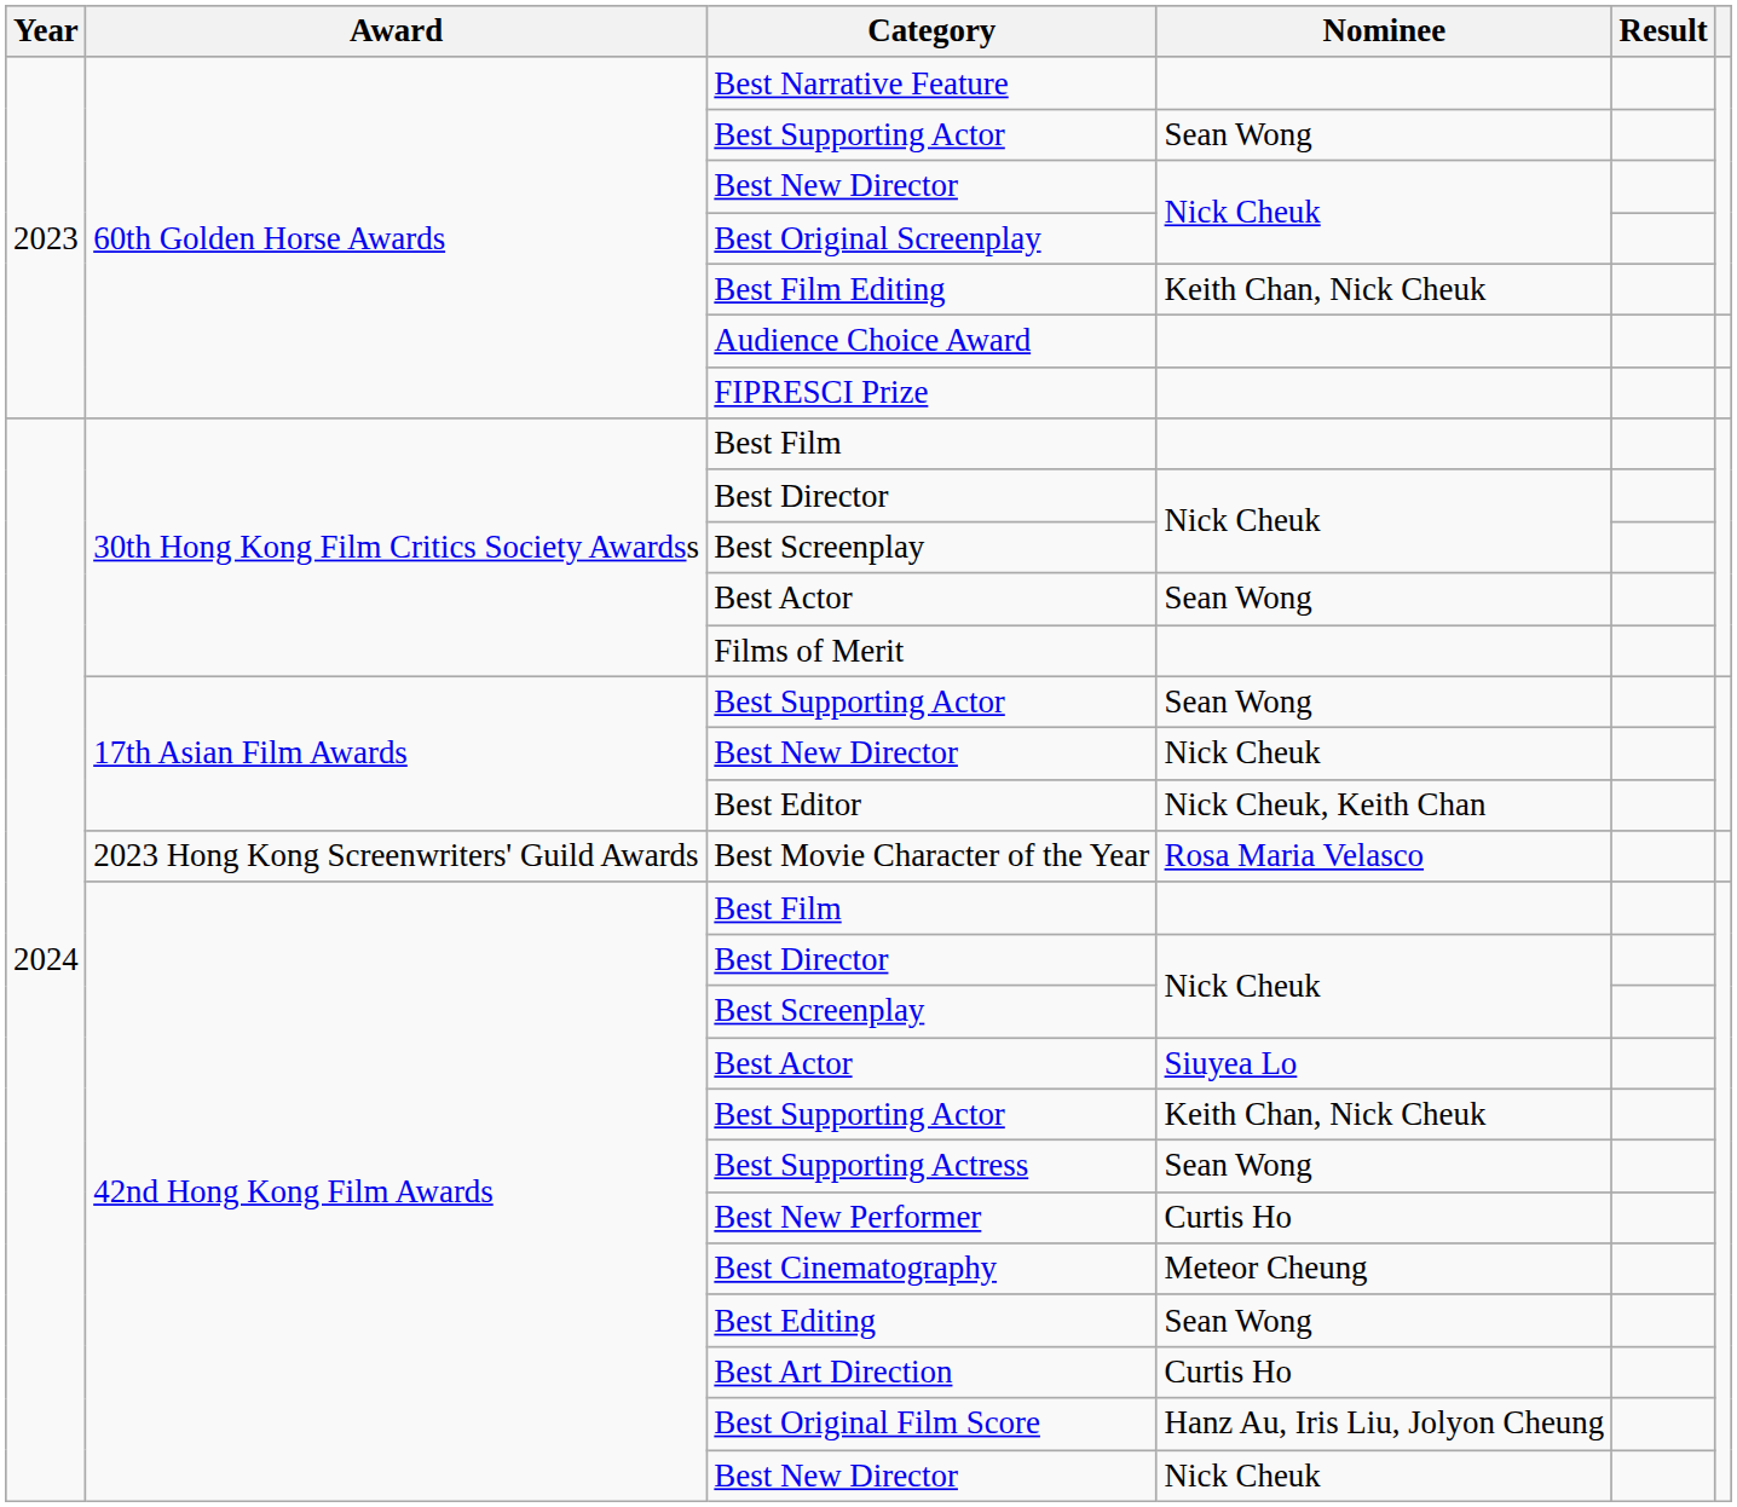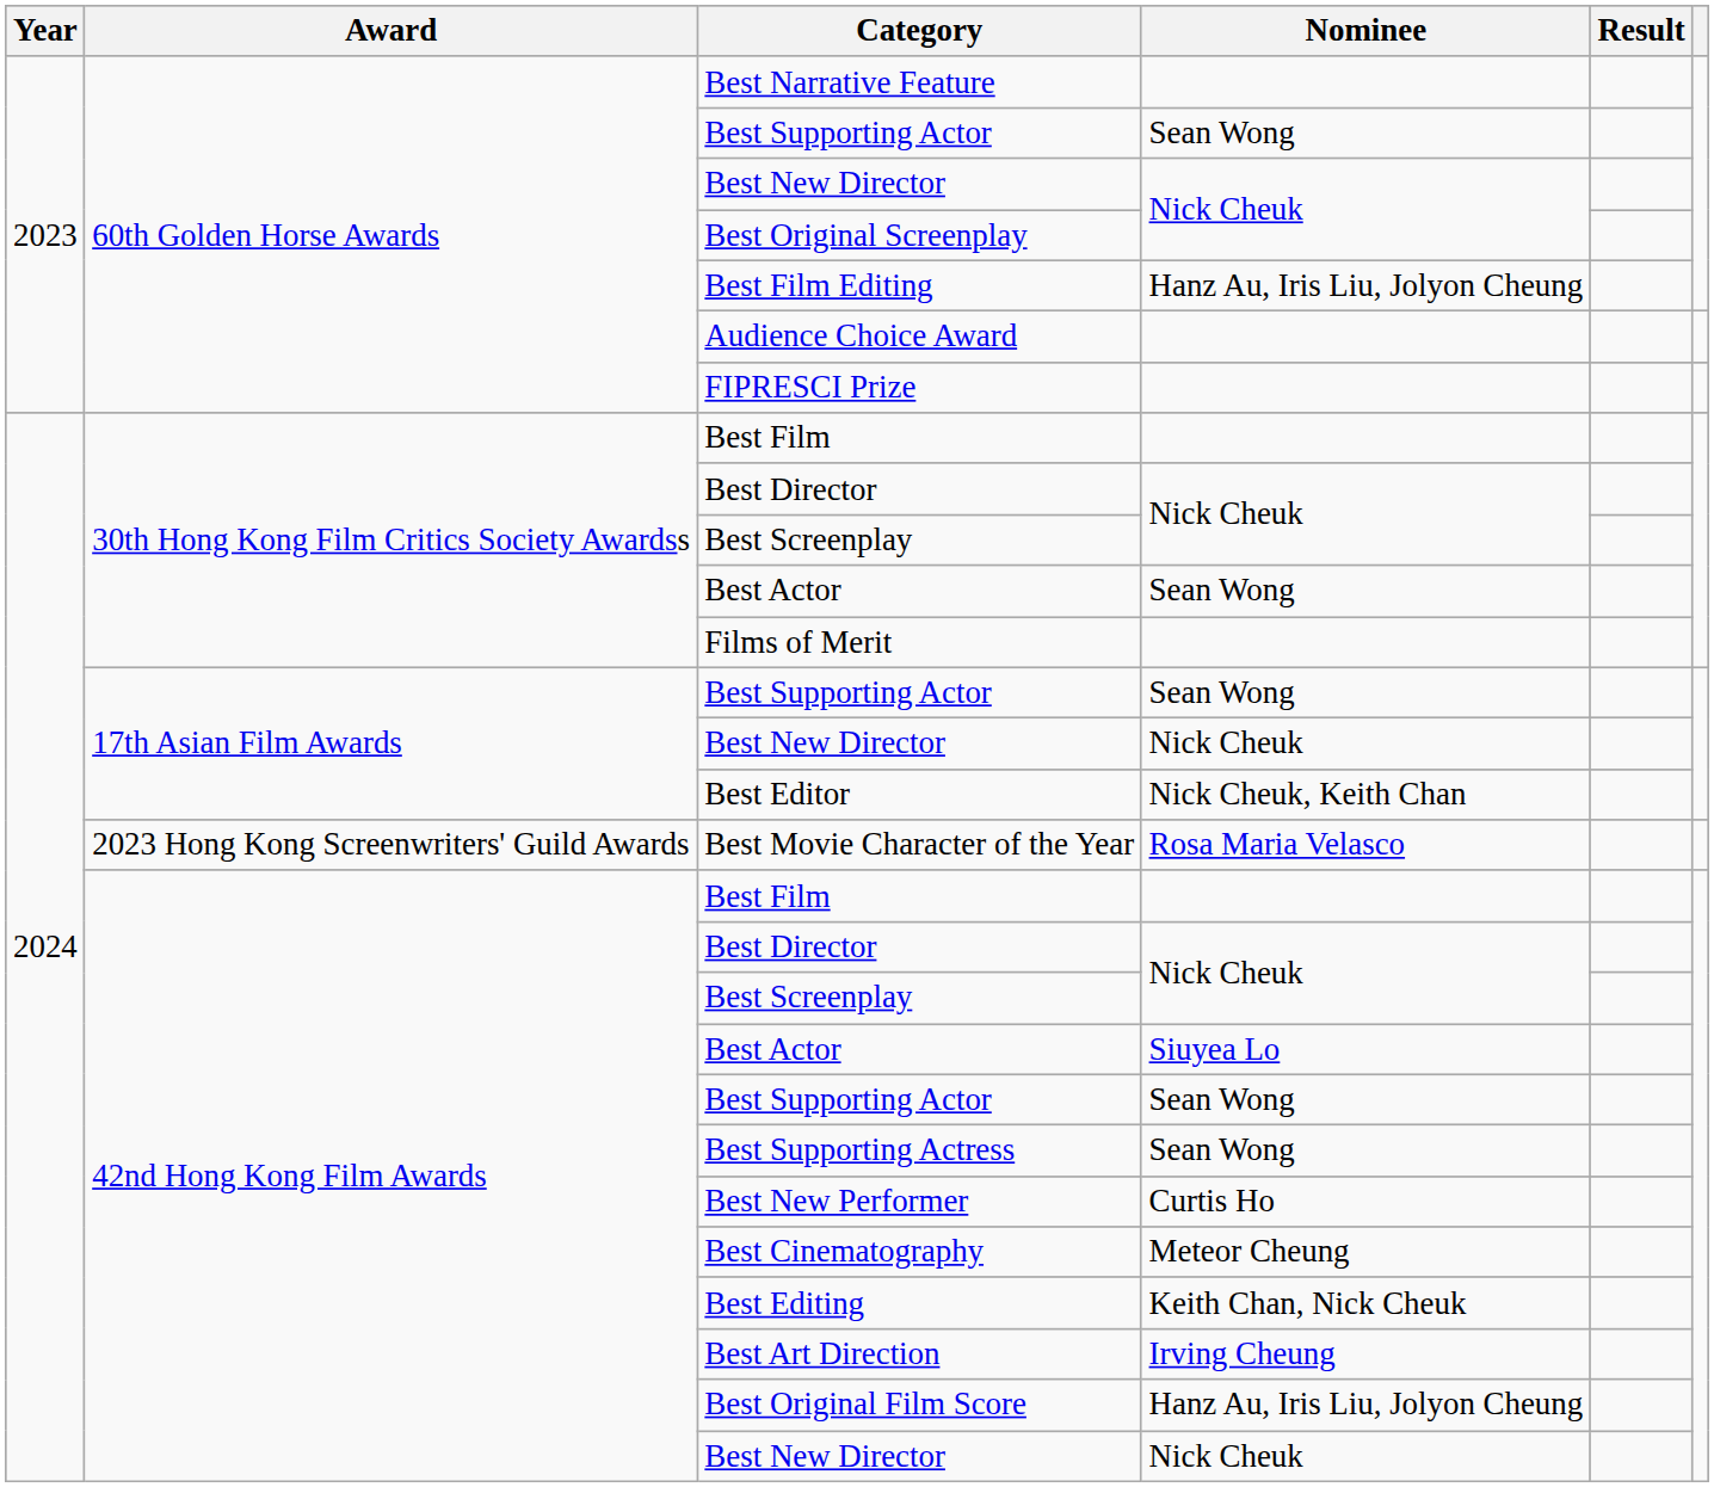Best Film Editing | Nominee: Keith Chan, Nick Cheuk -> Hanz Au, Iris Liu, Jolyon Cheung
42nd Hong Kong Film Awards / Best Supporting Actor | Nominee: Keith Chan, Nick Cheuk -> Sean Wong
Best Editing | Nominee: Sean Wong -> Keith Chan, Nick Cheuk
Best Art Direction | Nominee: Curtis Ho -> Irving Cheung
